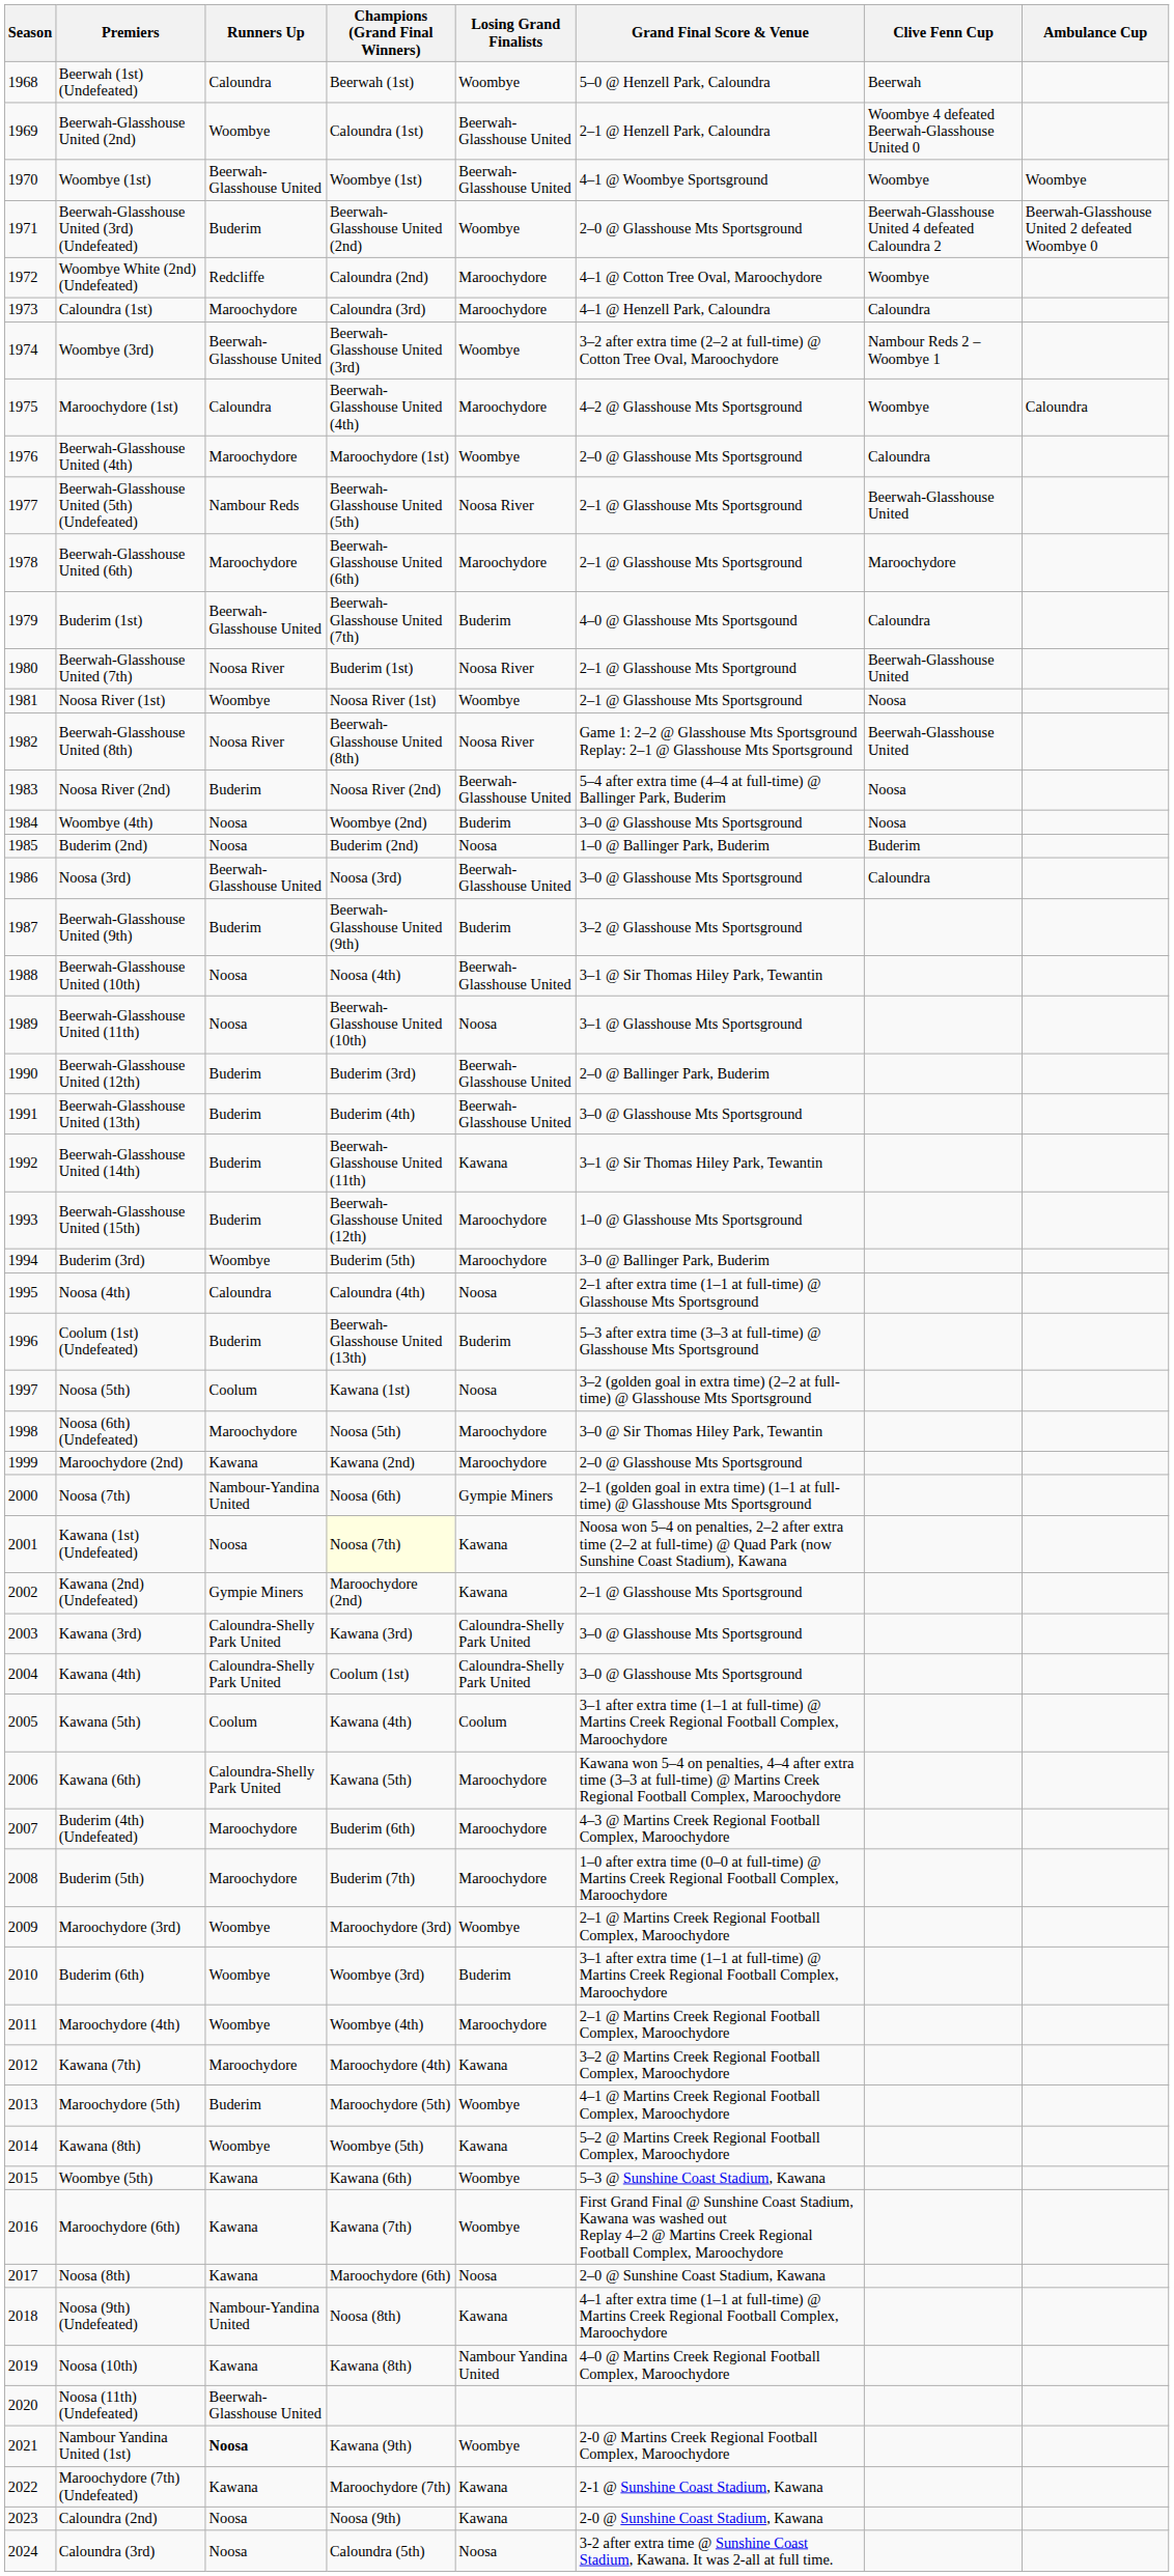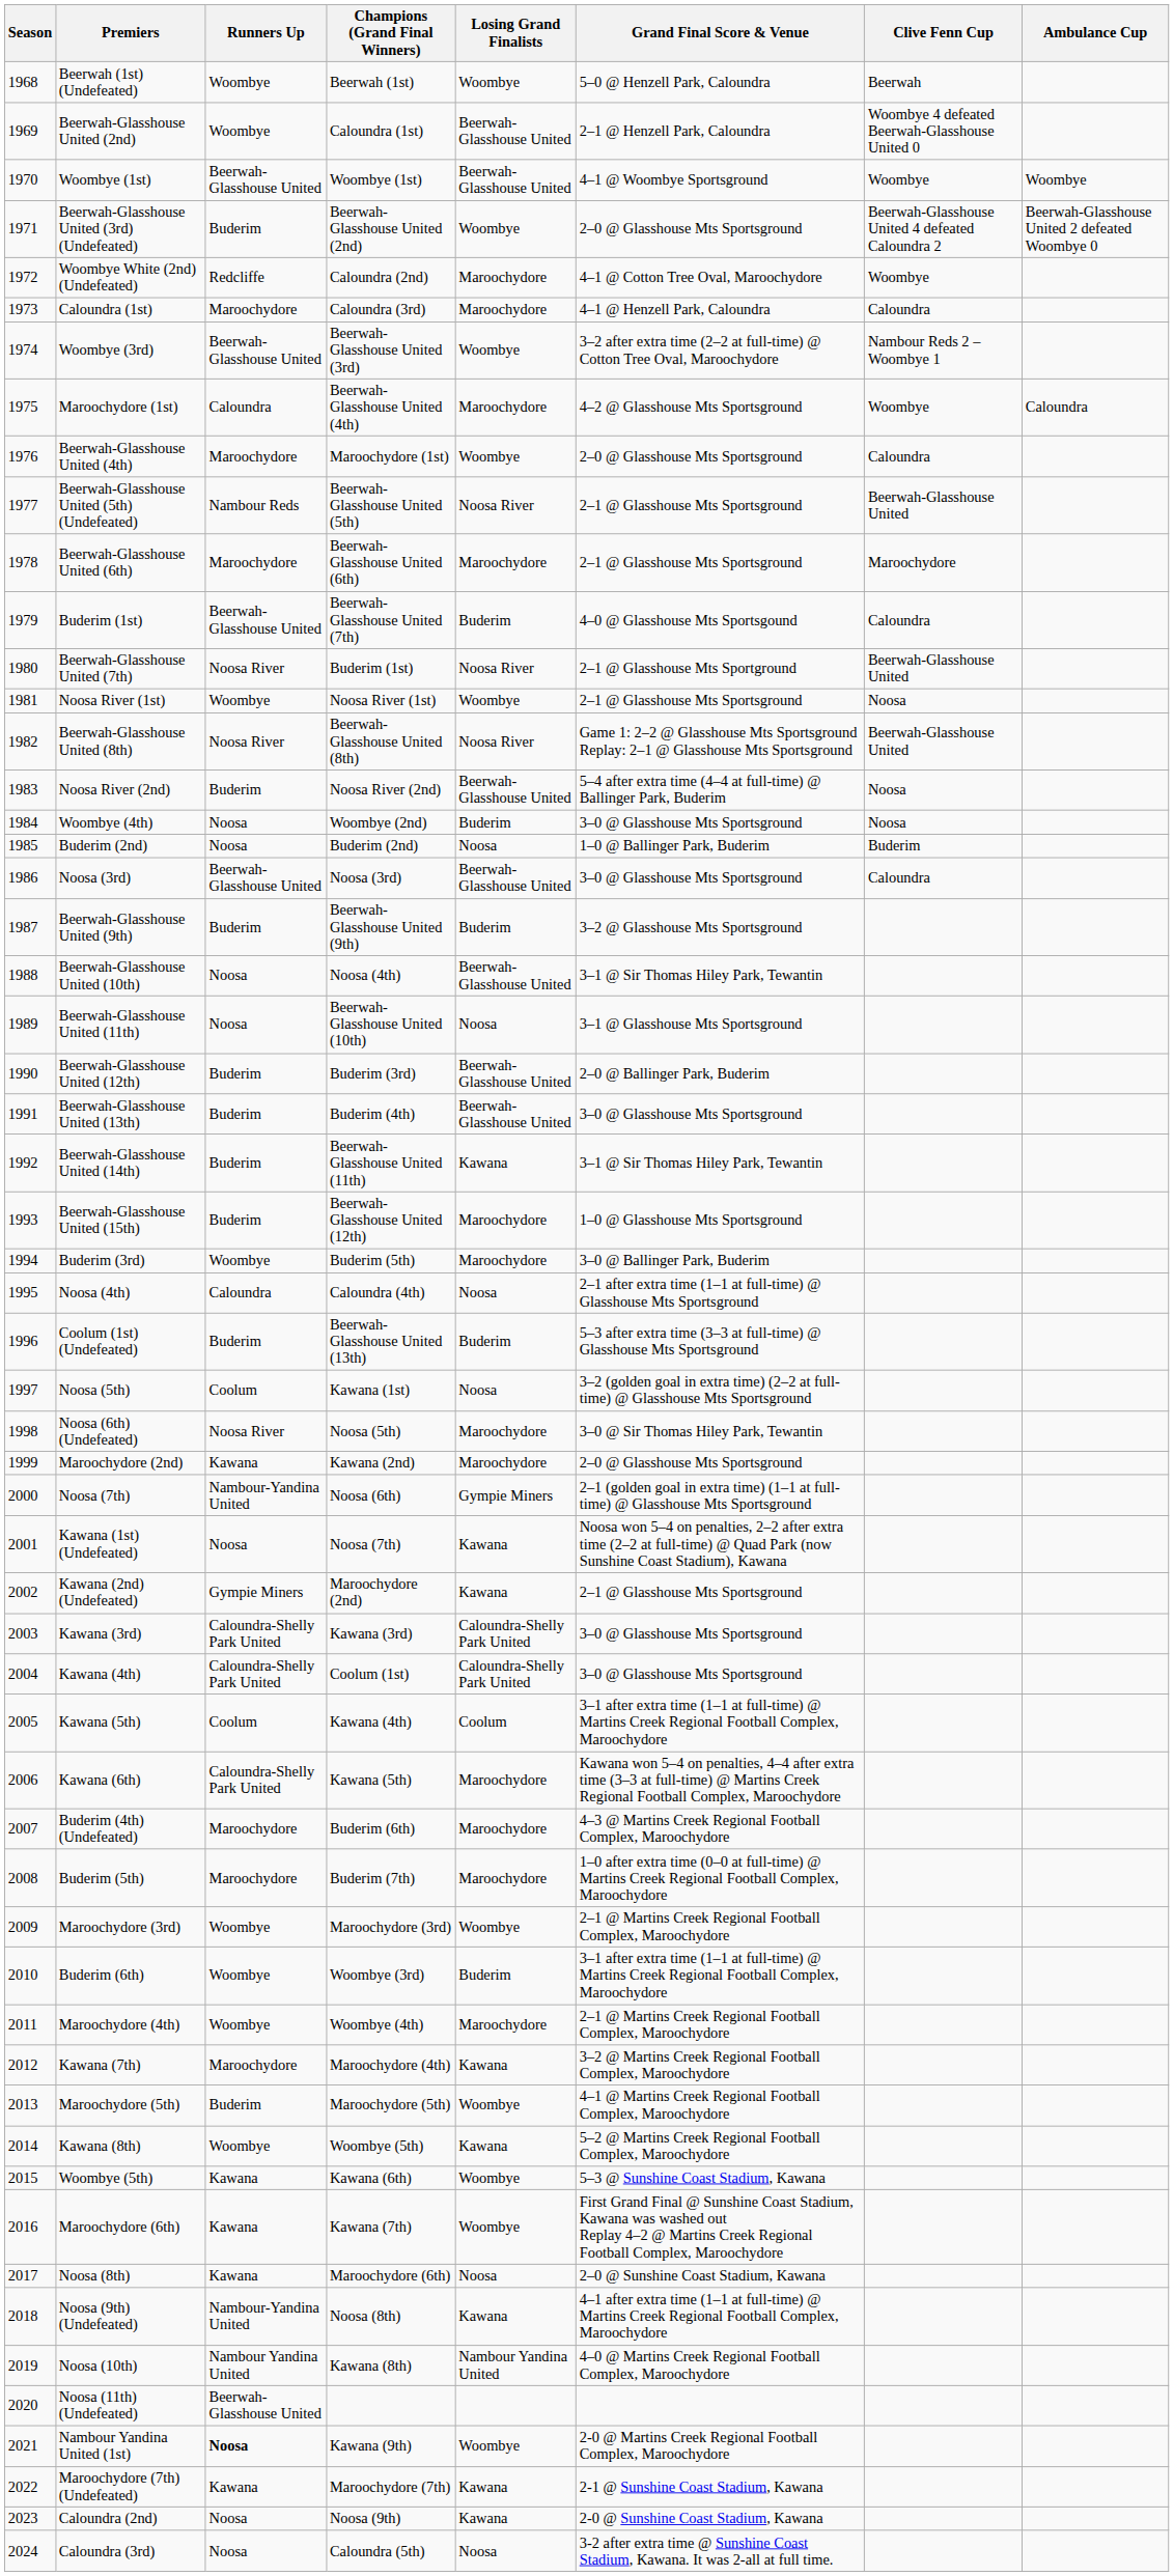Beerwah (1st) (Undefeated) | Runners Up: Caloundra -> Woombye
Noosa (6th) (Undefeated) | Runners Up: Maroochydore -> Noosa River
Kawana (1st) (Undefeated) | Champions (Grand Final Winners): lightyellow background -> no background
Noosa (10th) | Runners Up: Kawana -> Nambour Yandina United
